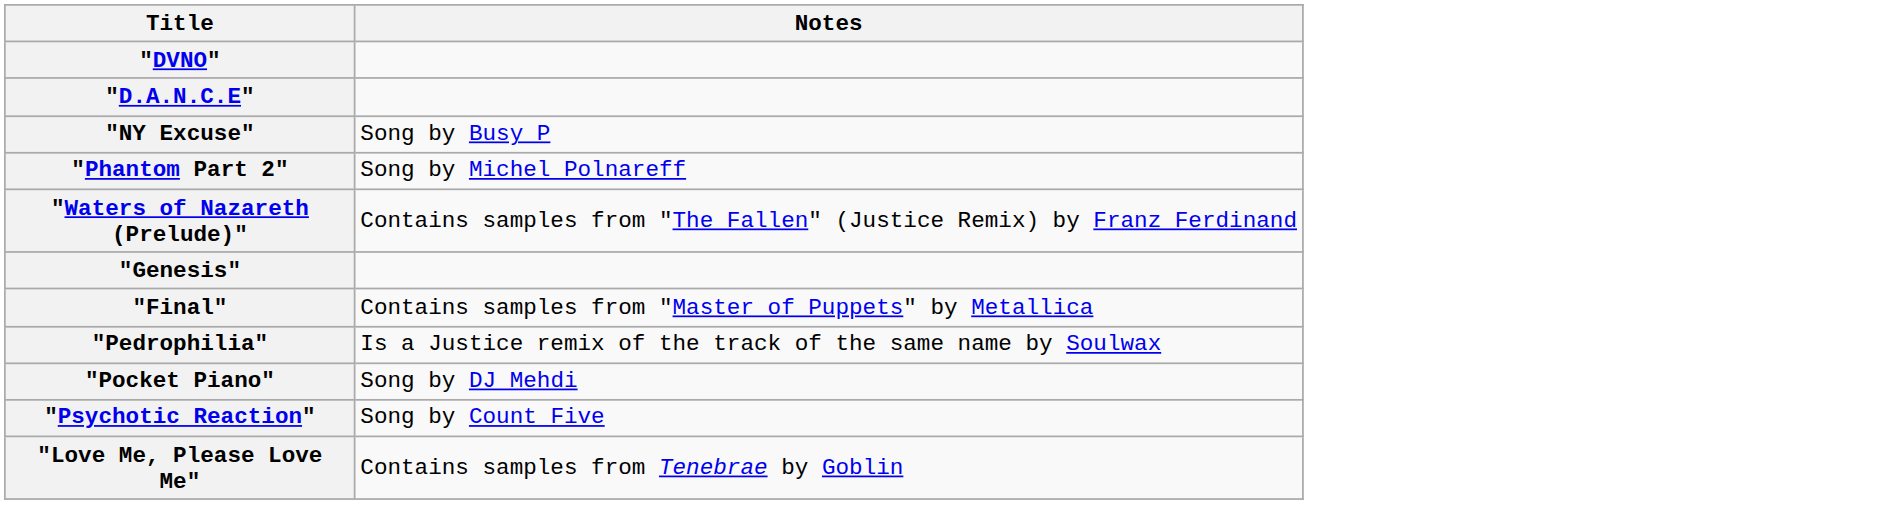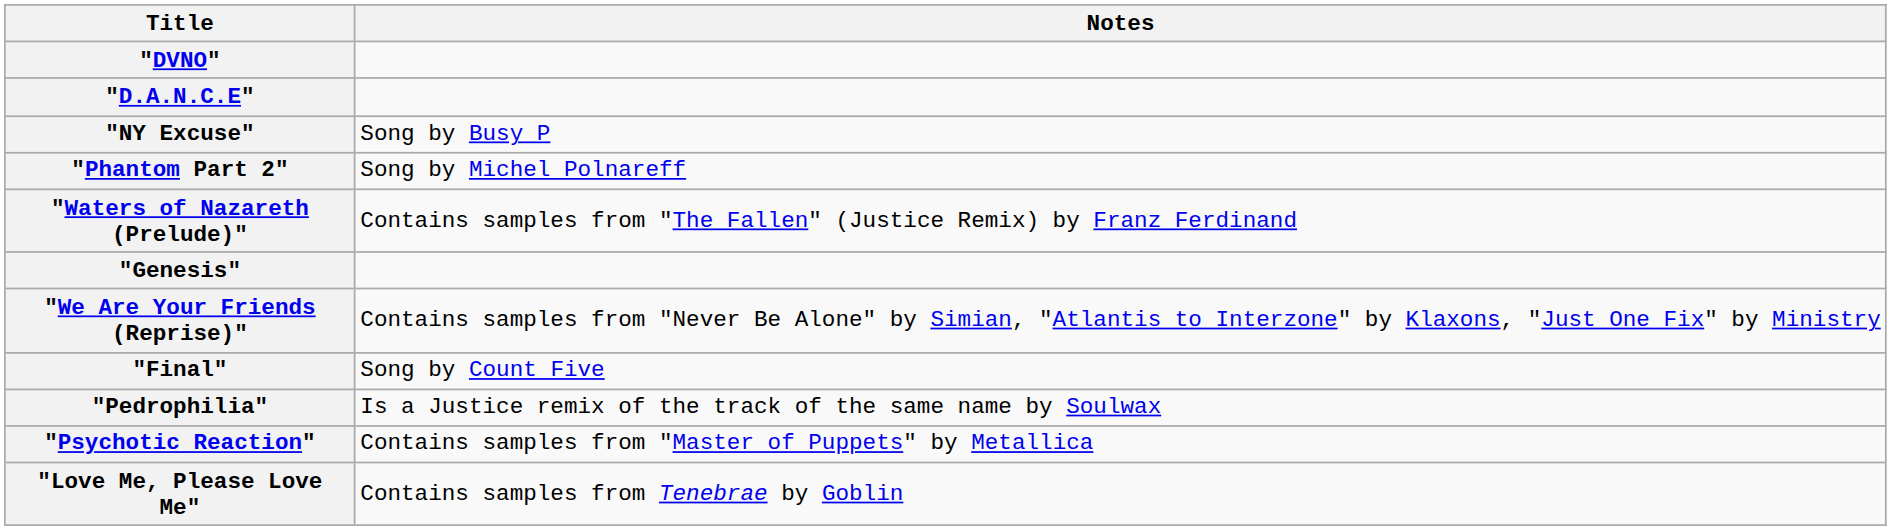+ row: "We Are Your Friends (Reprise)" | Contains samples from "Never Be Alone" by Simian, "Atlantis to Interzone" by Klaxons, "Just One Fix" by Ministry
"Final" | Notes: Contains samples from "Master of Puppets" by Metallica -> Song by Count Five
- row: "Pocket Piano" | Song by DJ Mehdi
"Psychotic Reaction" | Notes: Song by Count Five -> Contains samples from "Master of Puppets" by Metallica
